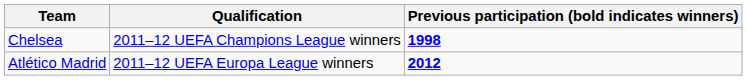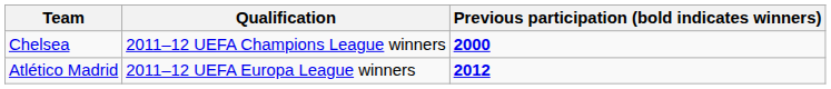Chelsea | Previous participation (bold indicates winners): 1998 -> 2000
